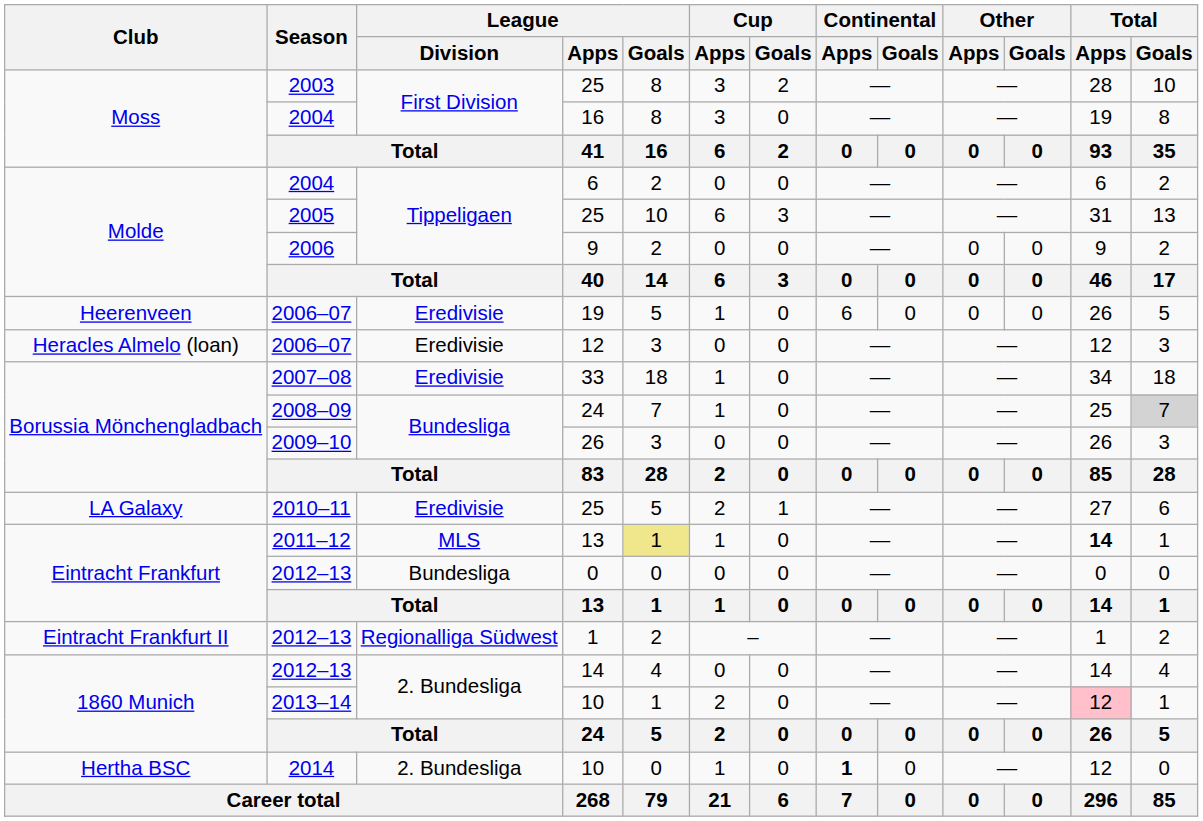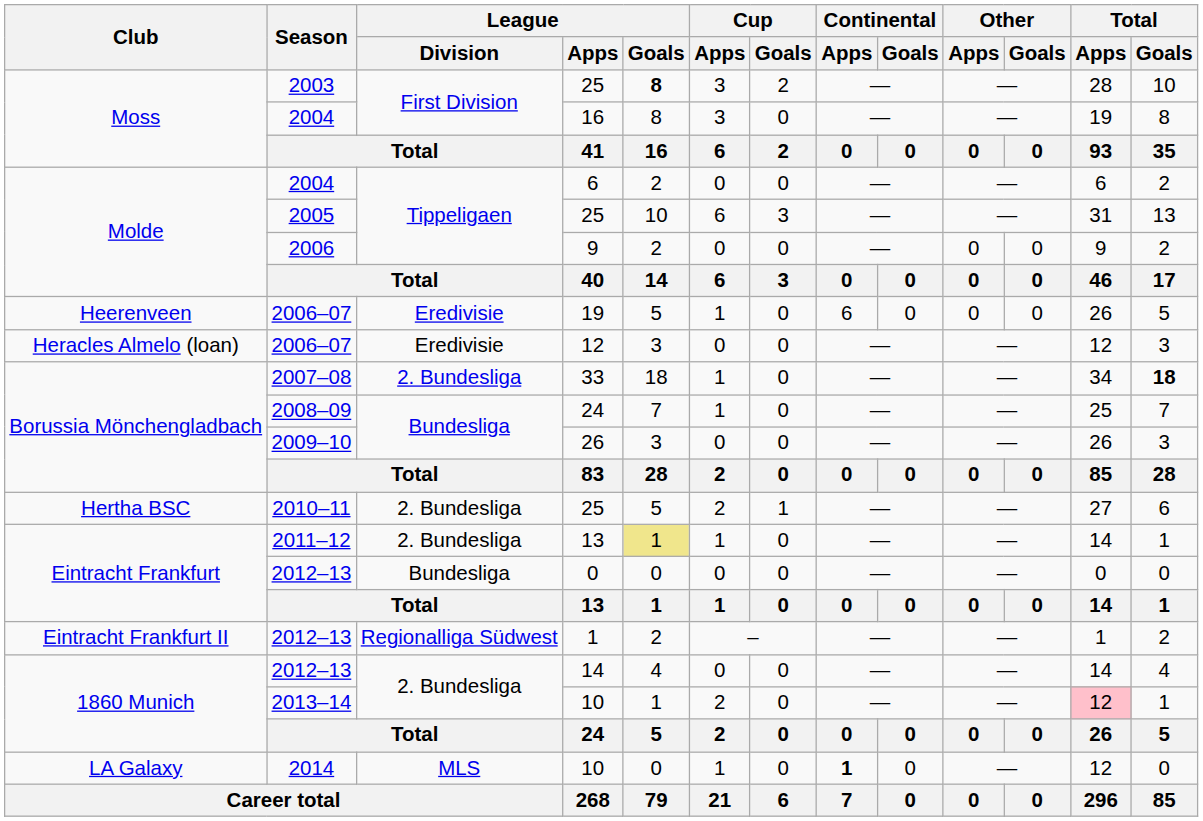2003 / 25 | League / Goals: normal -> bold
33 | League / Division: Eredivisie -> 2. Bundesliga
33 | Total / Goals: normal -> bold
2008–09 / 24 | Total / Goals: lightgrey background -> no background
2010–11 / 25 | Club: LA Galaxy -> Hertha BSC
2010–11 / 25 | League / Division: Eredivisie -> 2. Bundesliga
2011–12 / 13 | League / Division: MLS -> 2. Bundesliga
2011–12 / 13 | Total / Apps: bold -> normal
2014 / 10 | Club: Hertha BSC -> LA Galaxy
2014 / 10 | League / Division: 2. Bundesliga -> MLS
